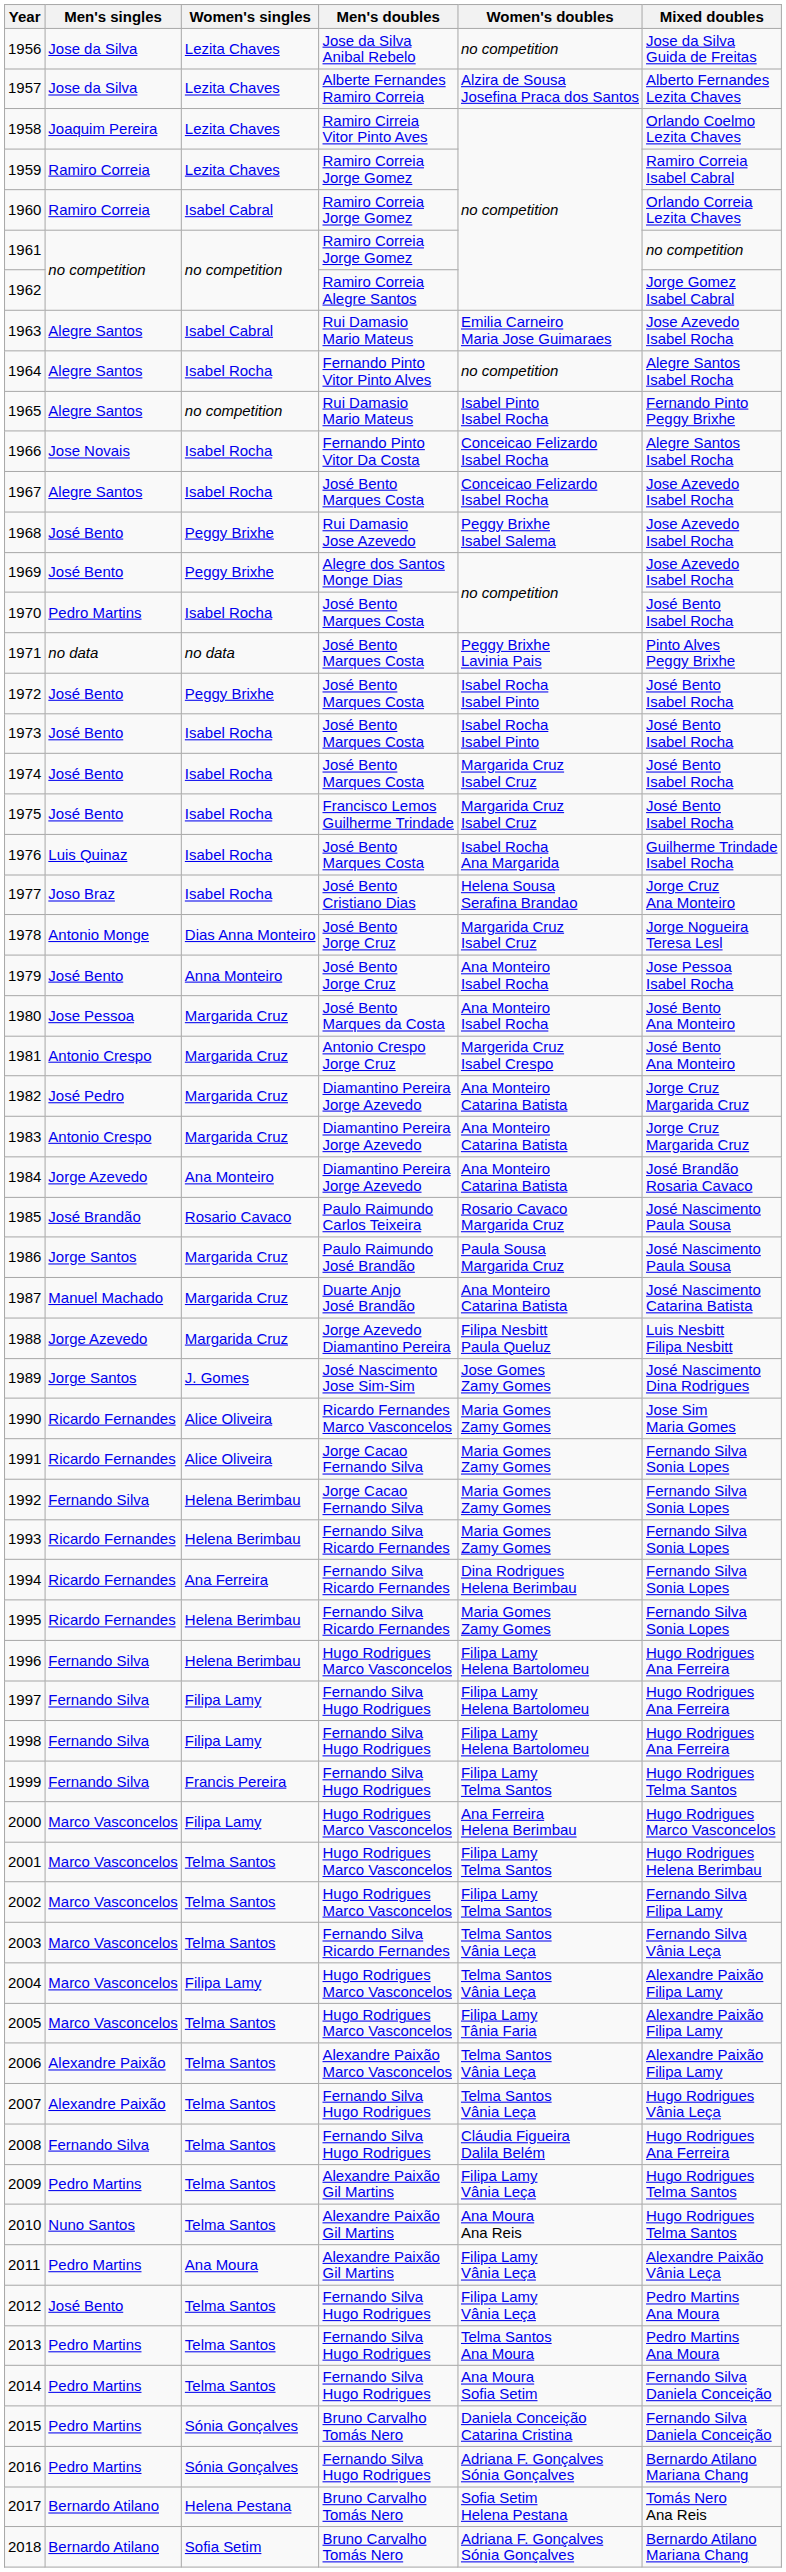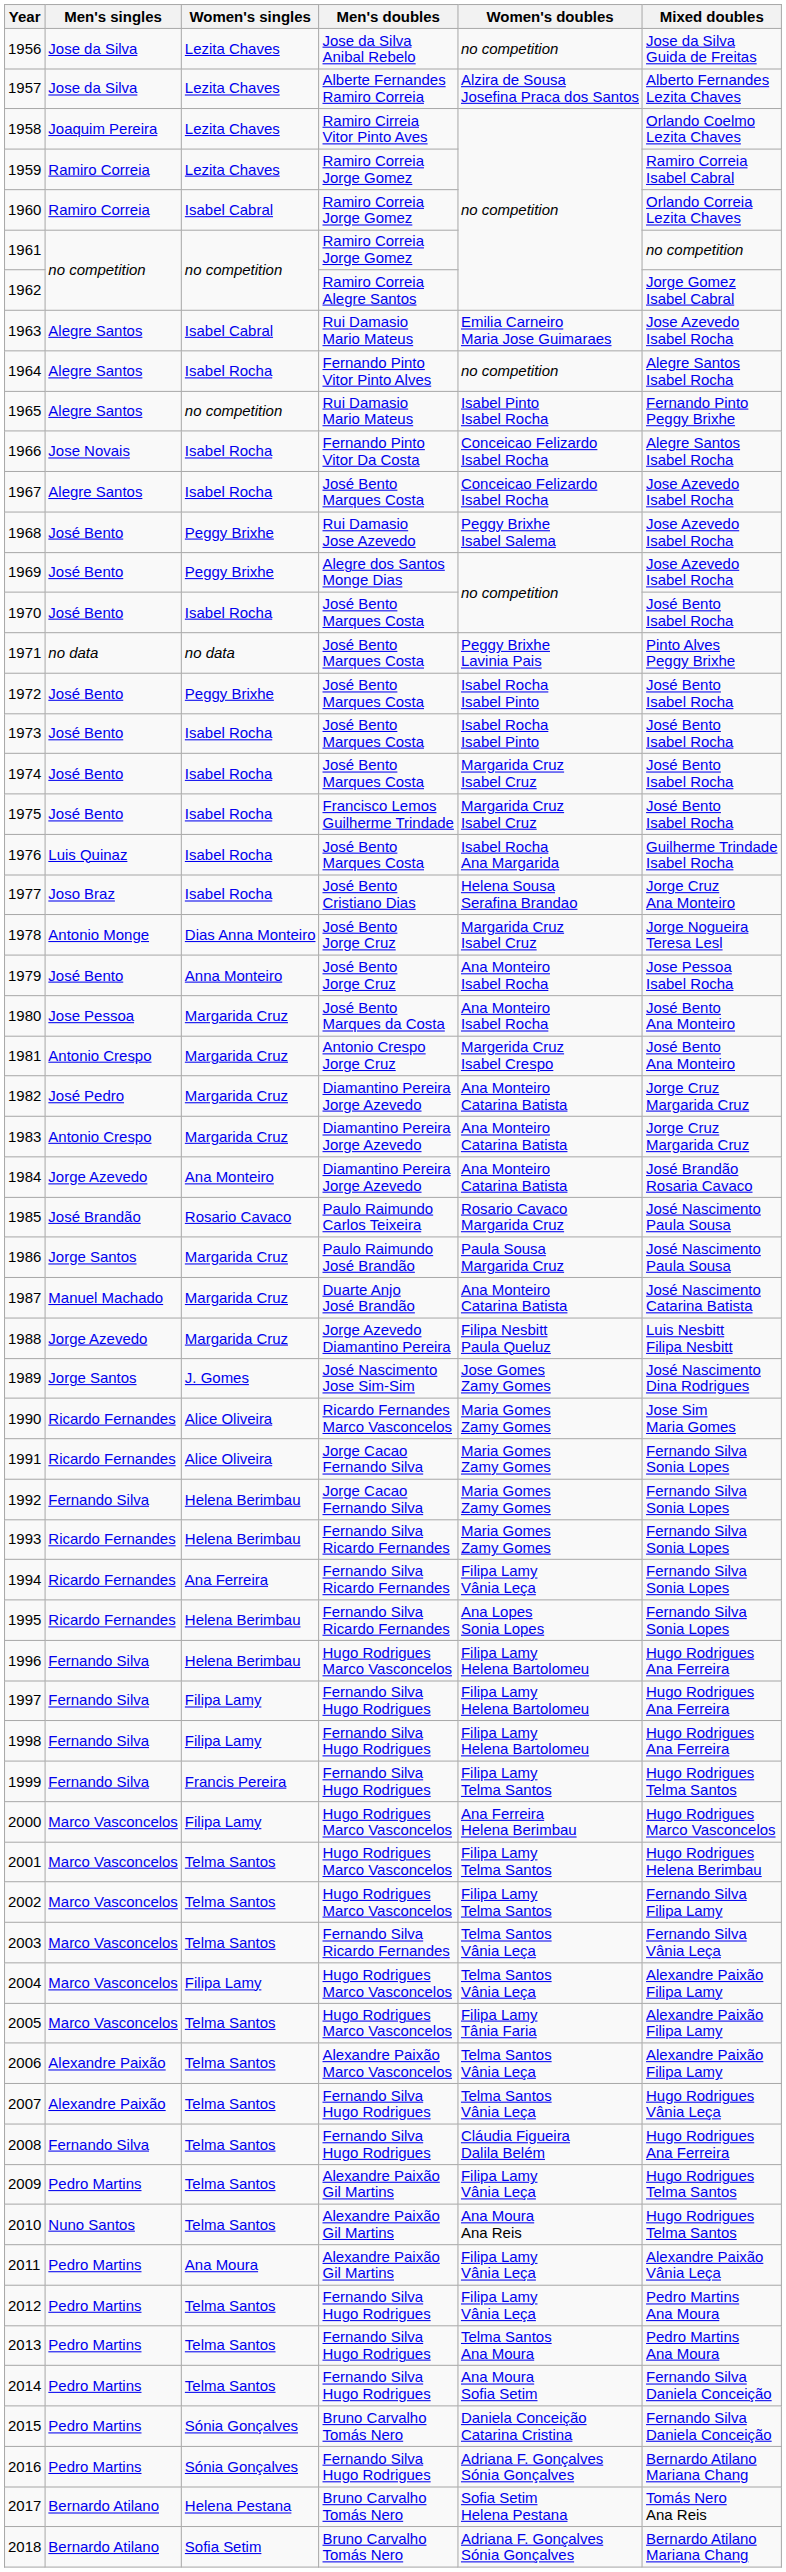1970 | Men's singles: Pedro Martins -> José Bento
1994 | Women's doubles: Dina Rodrigues Helena Berimbau -> Filipa Lamy Vânia Leça
1995 | Women's doubles: Maria Gomes Zamy Gomes -> Ana Lopes Sonia Lopes
2012 | Men's singles: José Bento -> Pedro Martins
